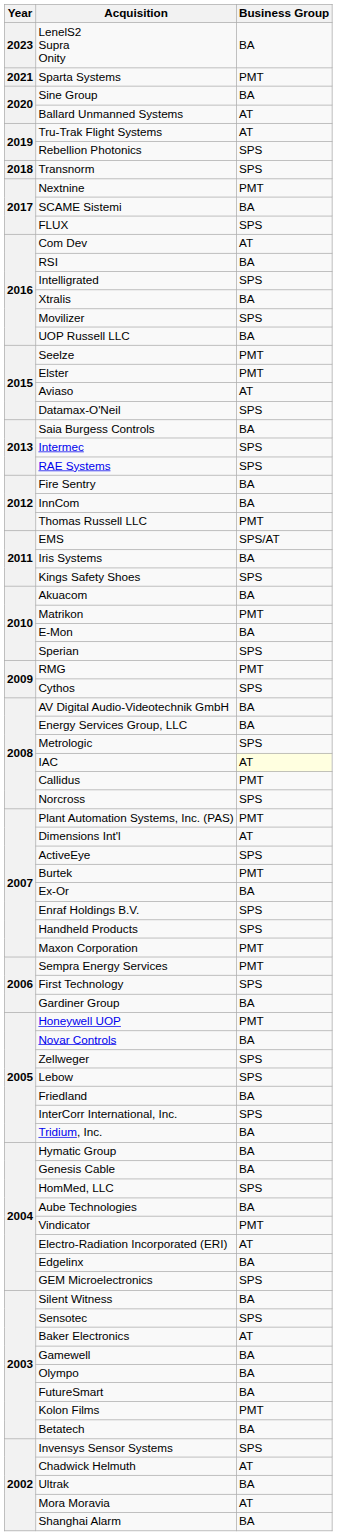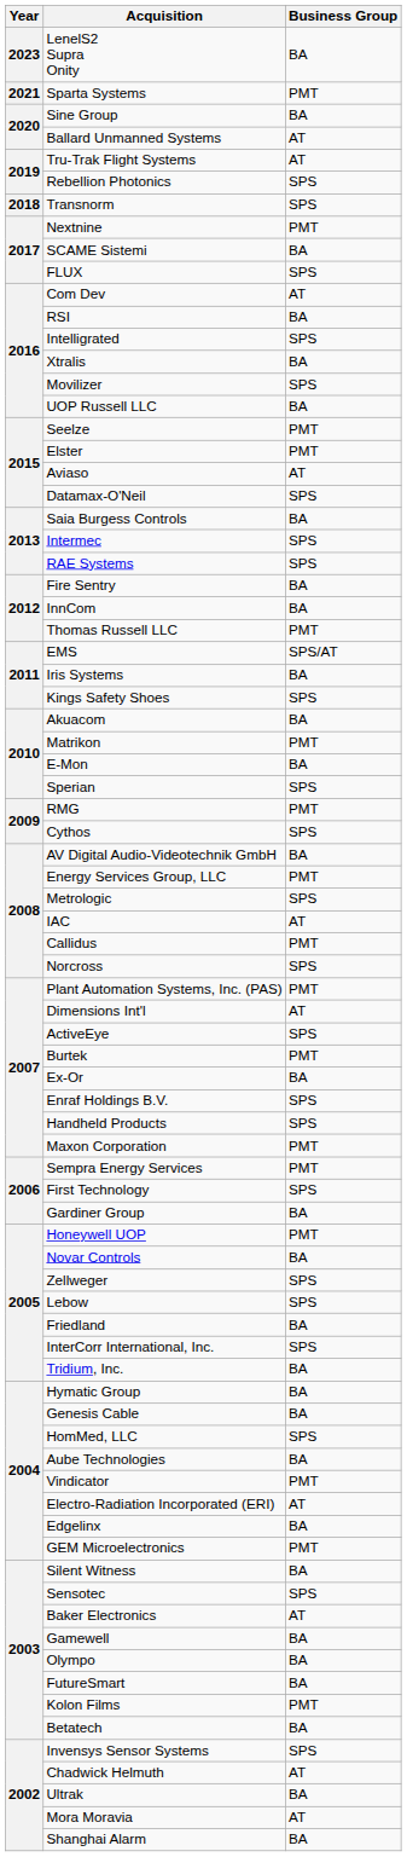Energy Services Group, LLC | Business Group: BA -> PMT
IAC | Business Group: lightyellow background -> no background
GEM Microelectronics | Business Group: SPS -> PMT
